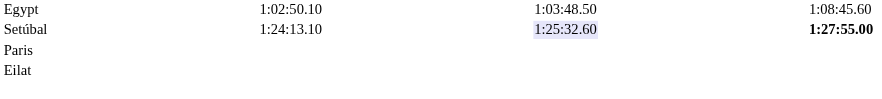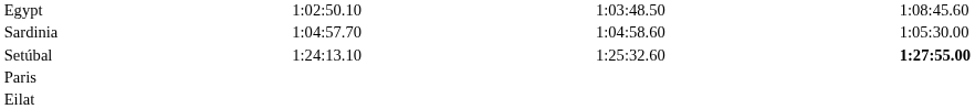+ row: Sardinia | 1:04:57.70 | 1:04:58.60 | 1:05:30.00
Setúbal | column 5: lavender background -> no background
